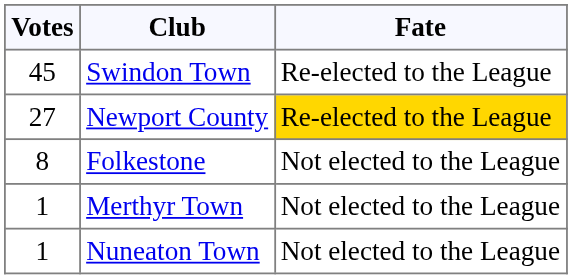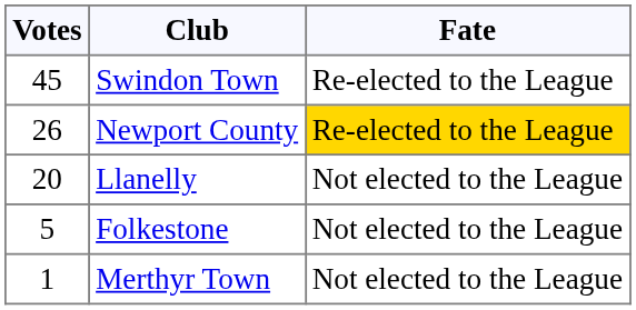Newport County | Votes: 27 -> 26
+ row: 20 | Llanelly | Not elected to the League
Folkestone | Votes: 8 -> 5
- row: 1 | Nuneaton Town | Not elected to the League
